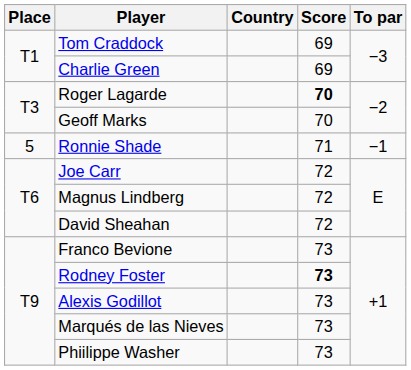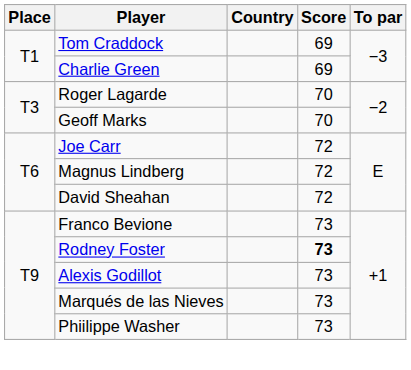Roger Lagarde | Score: bold -> normal
- row: 5 | Ronnie Shade | 71 | −1
